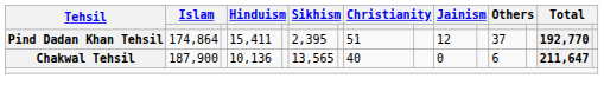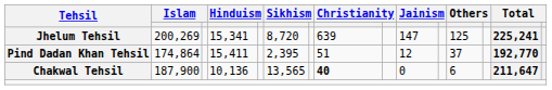+ row: Jhelum Tehsil | 200,269 | 15,341 | 8,720 | 639 | 147 | 125 | 225,241
Chakwal Tehsil | column 8: normal -> bold
